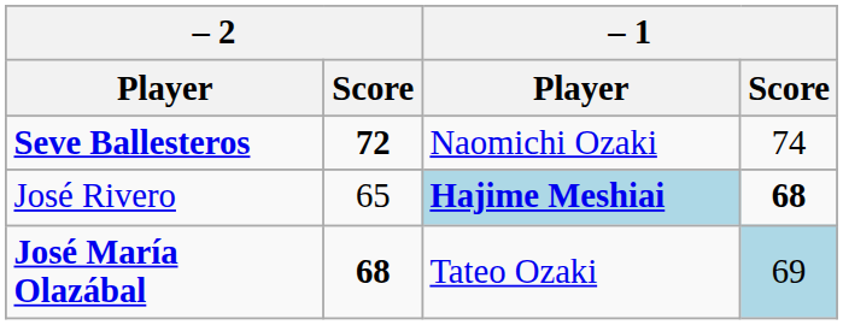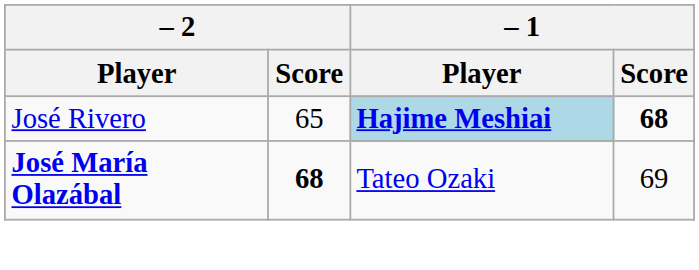- row: Seve Ballesteros | 72 | Naomichi Ozaki | 74
José María Olazábal | – 1 / Score: lightblue background -> no background
